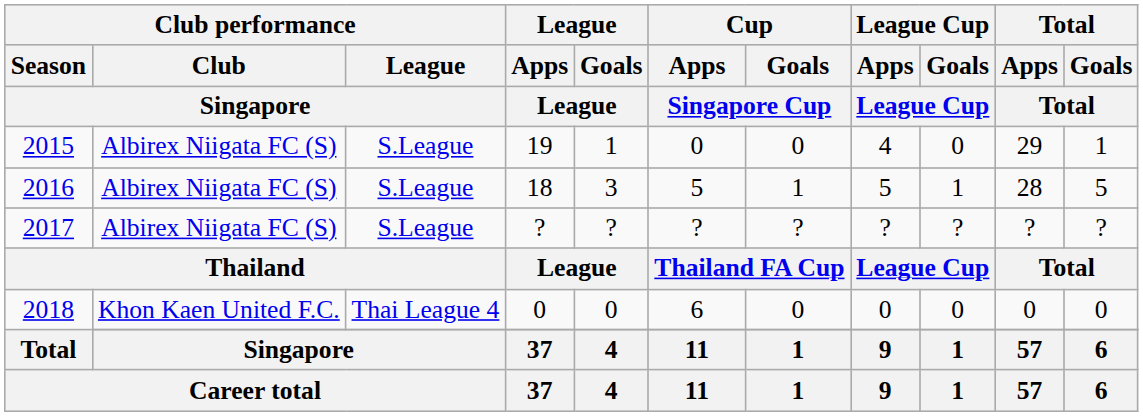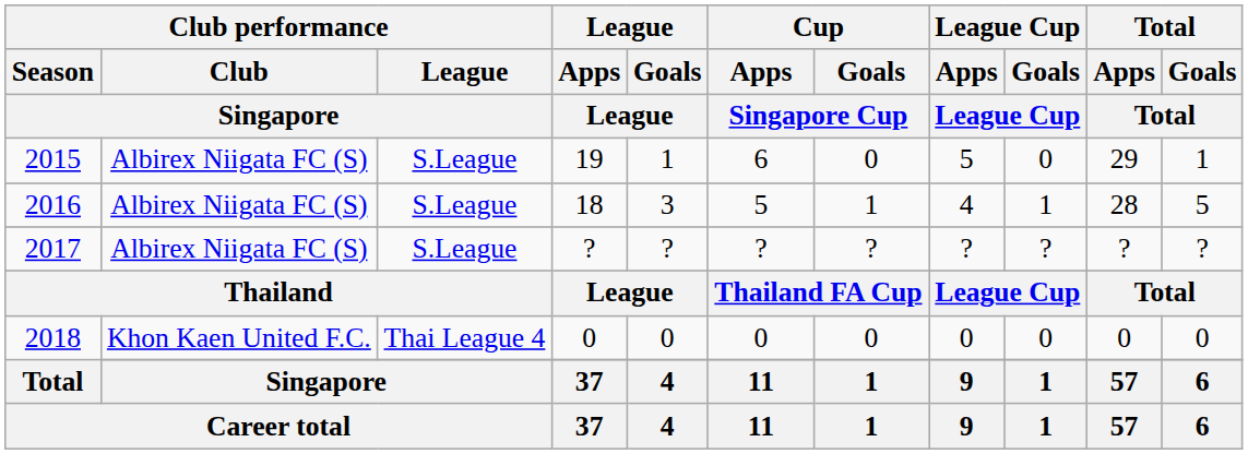2015 | Cup / Apps / Singapore Cup: 0 -> 6
2015 | League Cup / Apps / League Cup: 4 -> 5
2016 | League Cup / Apps / League Cup: 5 -> 4
2018 | Cup / Apps / Singapore Cup: 6 -> 0
